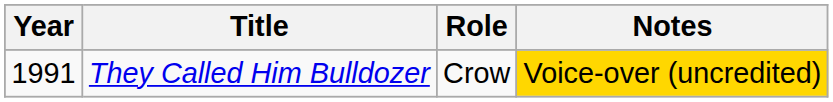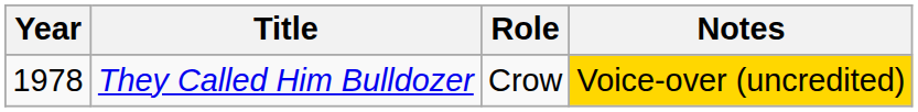They Called Him Bulldozer | Year: 1991 -> 1978
